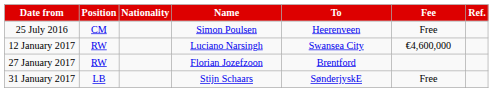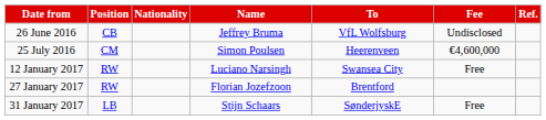+ row: 26 June 2016 | CB | Jeffrey Bruma | VfL Wolfsburg | Undisclosed
25 July 2016 | Fee: Free -> €4,600,000
12 January 2017 | Fee: €4,600,000 -> Free
